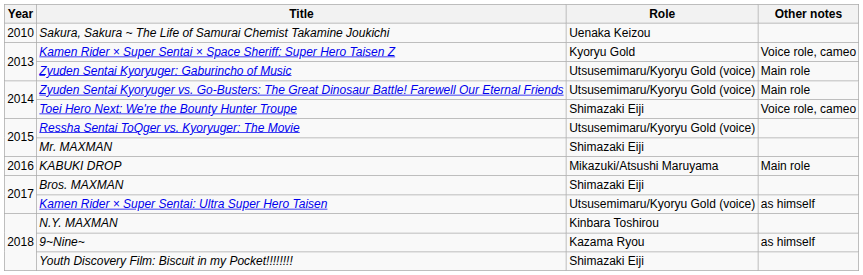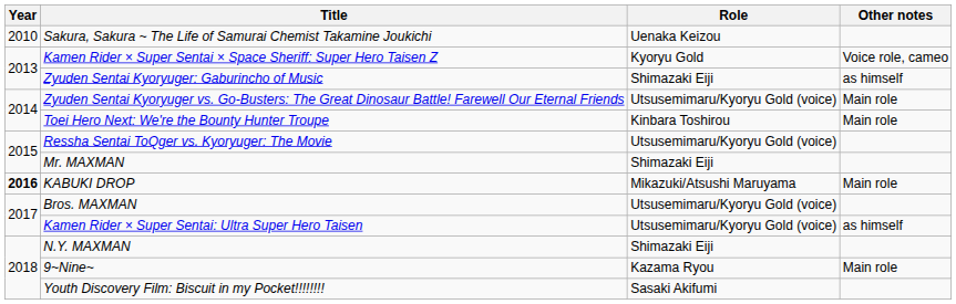Zyuden Sentai Kyoryuger: Gaburincho of Music | Role: Utsusemimaru/Kyoryu Gold (voice) -> Shimazaki Eiji
Zyuden Sentai Kyoryuger: Gaburincho of Music | Other notes: Main role -> as himself
Toei Hero Next: We're the Bounty Hunter Troupe | Role: Shimazaki Eiji -> Kinbara Toshirou
Toei Hero Next: We're the Bounty Hunter Troupe | Other notes: Voice role, cameo -> Main role
KABUKI DROP | Year: normal -> bold
Bros. MAXMAN | Role: Shimazaki Eiji -> Utsusemimaru/Kyoryu Gold (voice)
N.Y. MAXMAN | Role: Kinbara Toshirou -> Shimazaki Eiji
9~Nine~ | Other notes: as himself -> Main role
Youth Discovery Film: Biscuit in my Pocket!!!!!!!! | Role: Shimazaki Eiji -> Sasaki Akifumi
